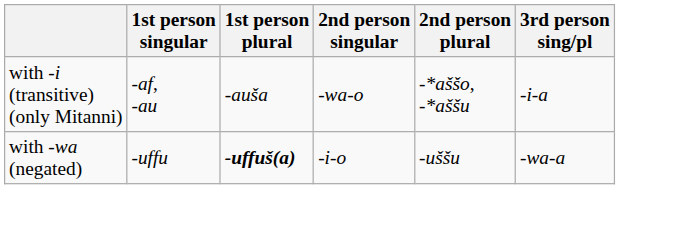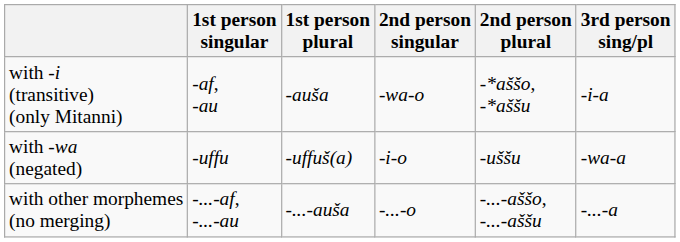with -wa (negated) | 1st person plural: bold -> normal
+ row: with other morphemes (no merging) | -...-af, -...-au | -...-auša | -...-o | -...-aššo, -...-aššu | -...-a
